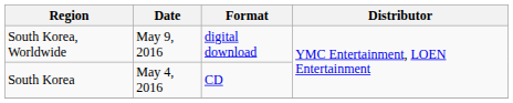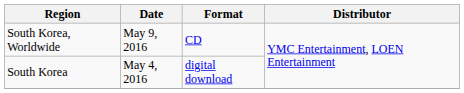South Korea, Worldwide | Format: digital download -> CD
South Korea | Format: CD -> digital download
